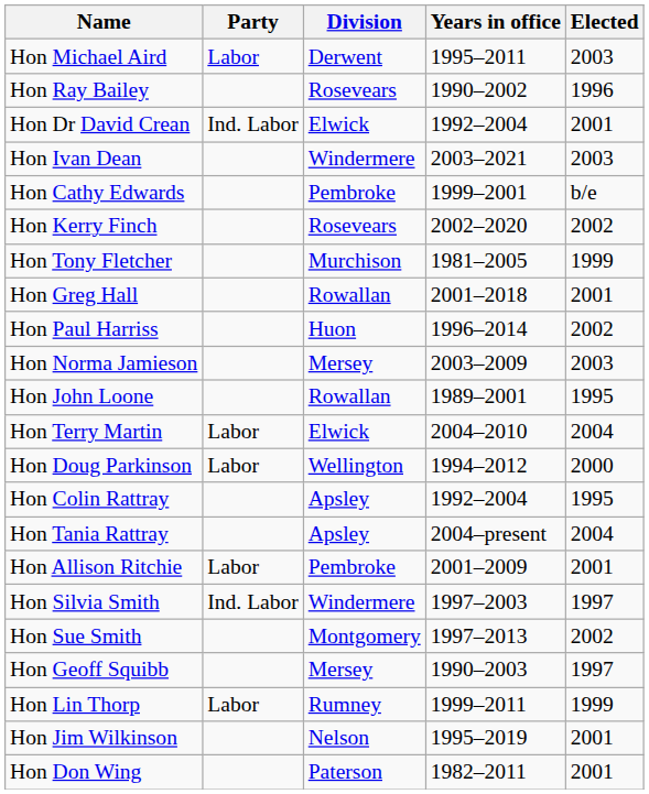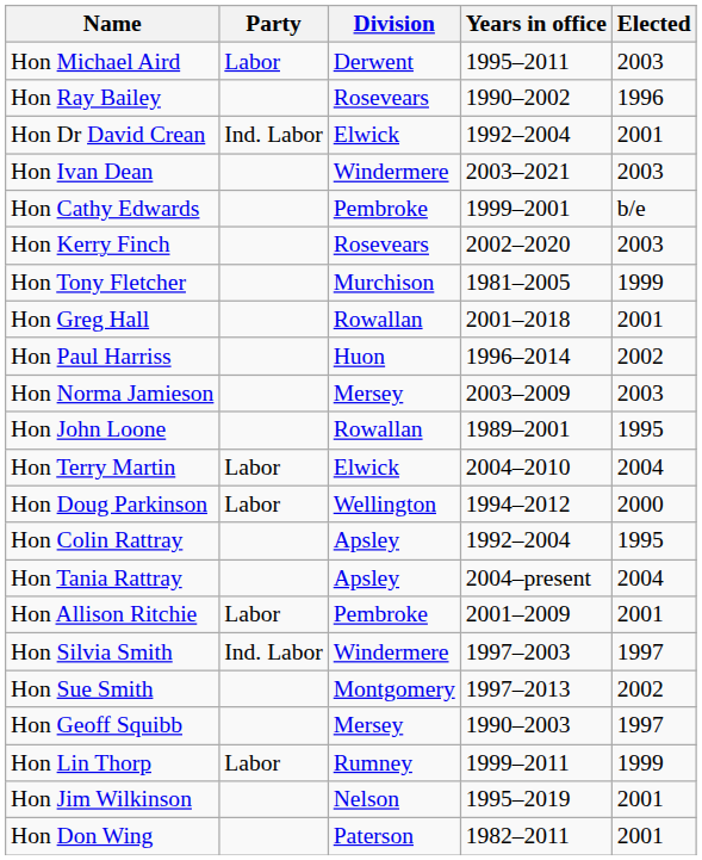Hon Kerry Finch | Elected: 2002 -> 2003
